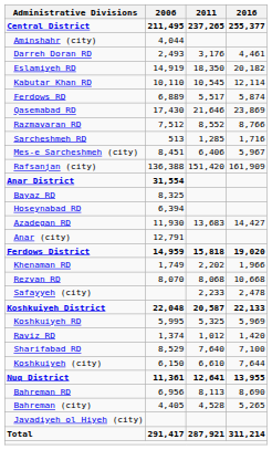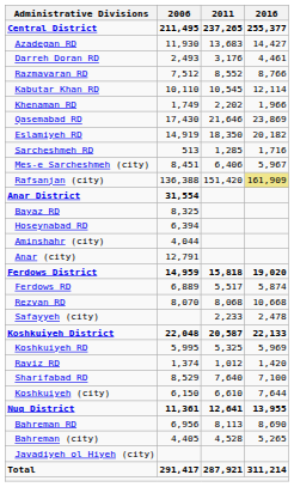rows swapped: Azadegan RD <-> Aminshahr (city)
rows swapped: Eslamiyeh RD <-> Razmavaran RD
rows swapped: Khenaman RD <-> Ferdows RD
Rafsanjan (city) | 2016: no background -> khaki background
